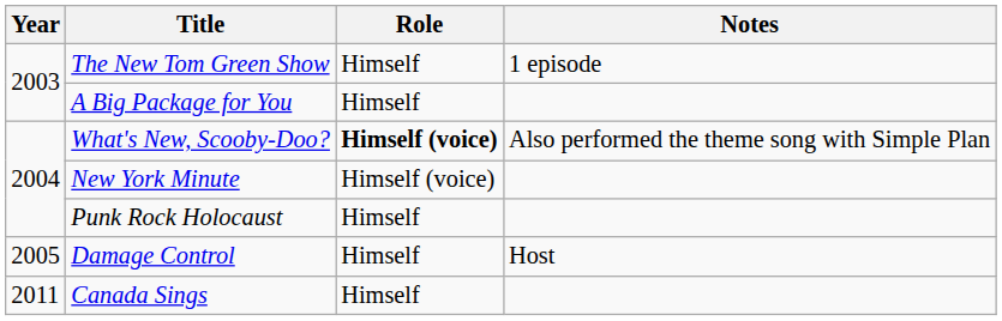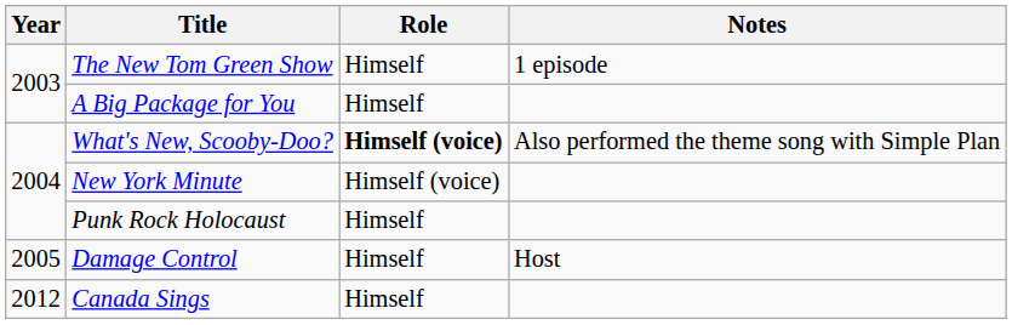Canada Sings | Year: 2011 -> 2012
